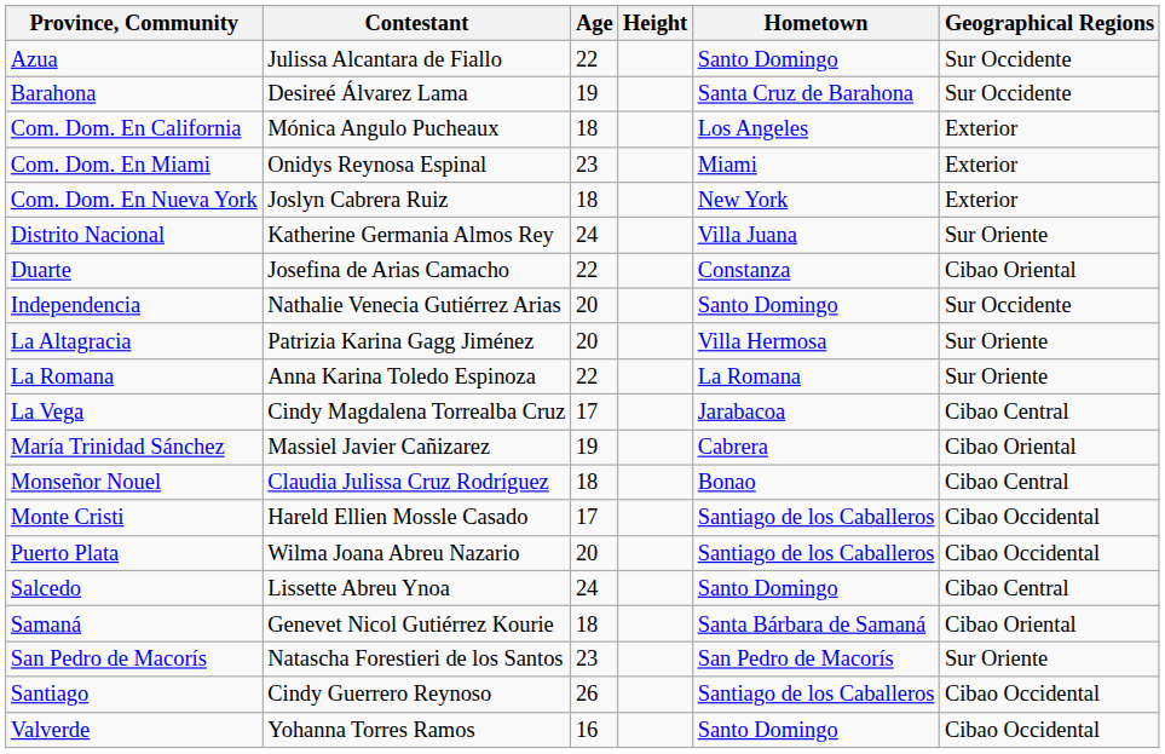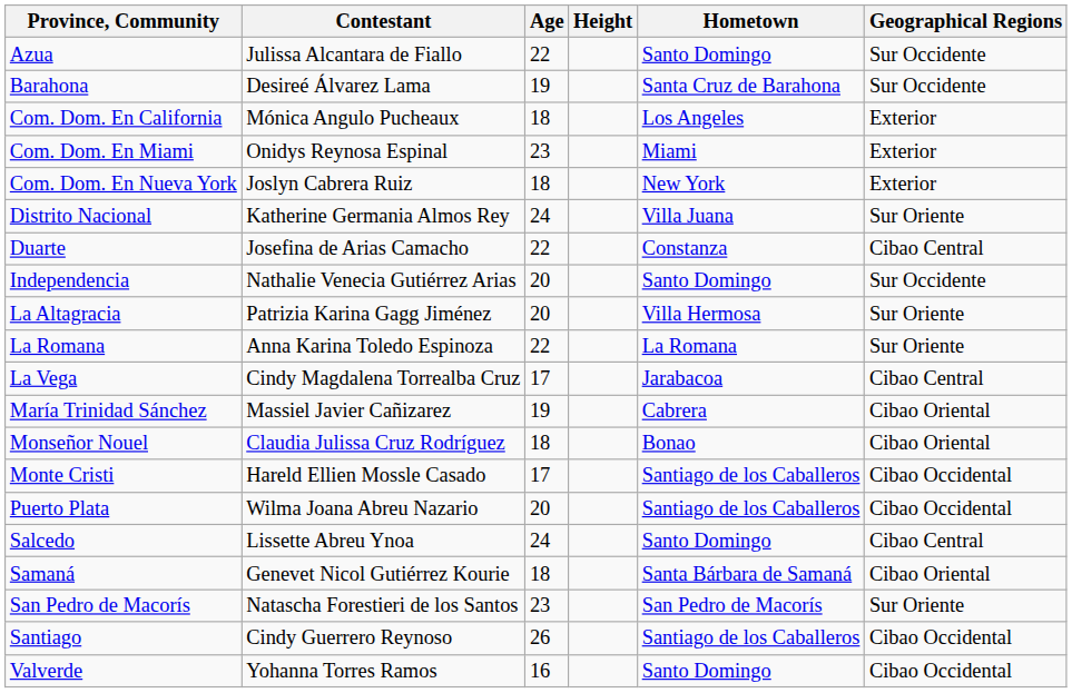Duarte | Geographical Regions: Cibao Oriental -> Cibao Central
Monseñor Nouel | Geographical Regions: Cibao Central -> Cibao Oriental
